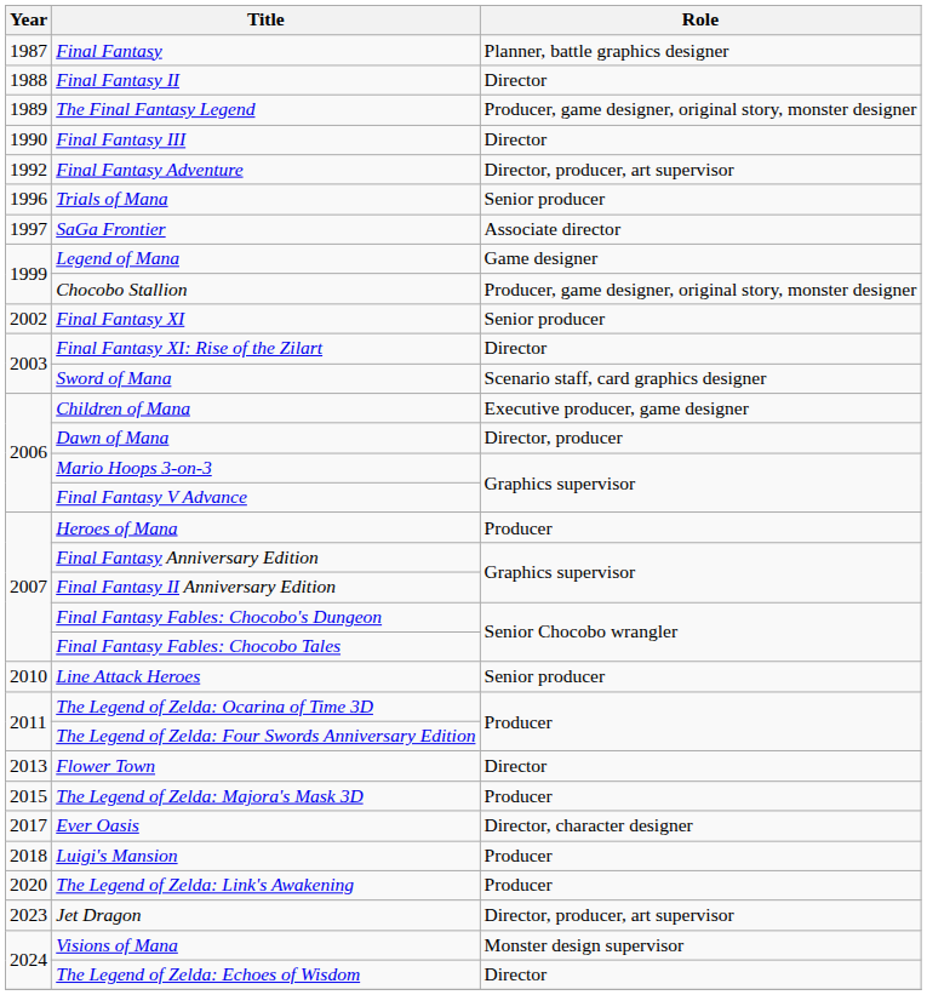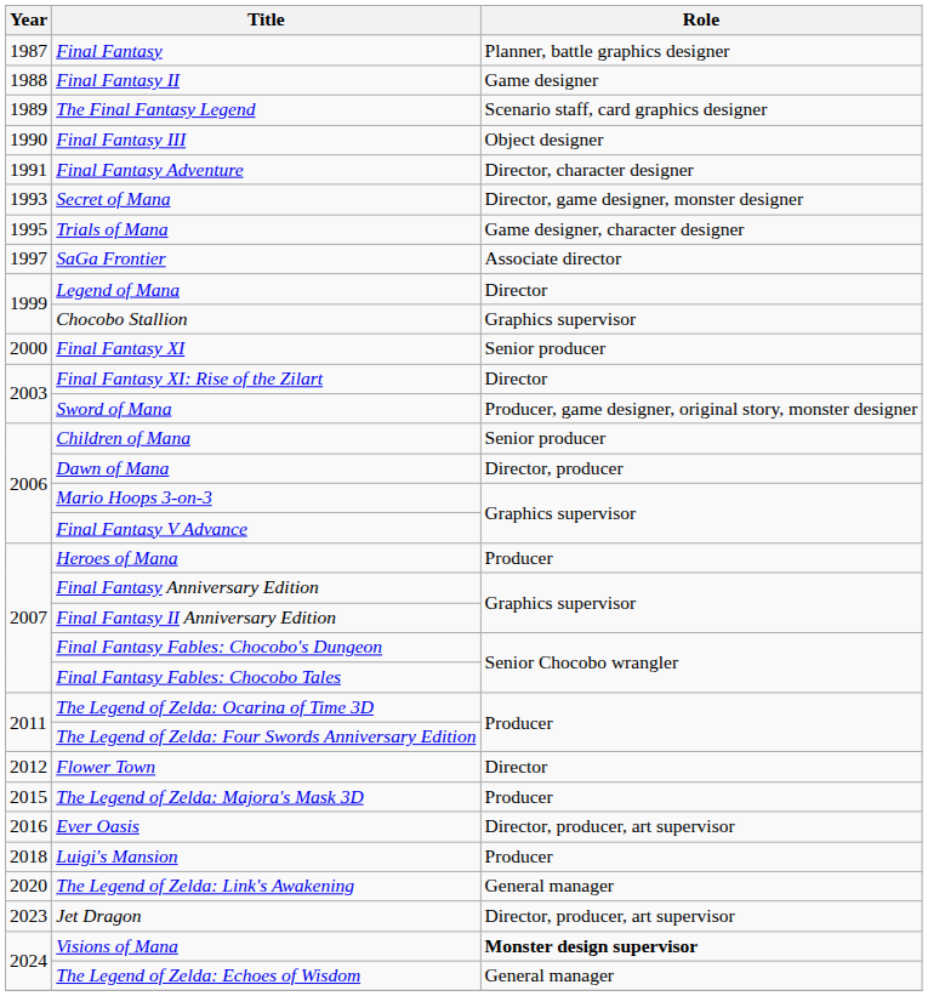Final Fantasy II | Role: Director -> Game designer
The Final Fantasy Legend | Role: Producer, game designer, original story, monster designer -> Scenario staff, card graphics designer
Final Fantasy III | Role: Director -> Object designer
Final Fantasy Adventure | Year: 1992 -> 1991
Final Fantasy Adventure | Role: Director, producer, art supervisor -> Director, character designer
+ row: 1993 | Secret of Mana | Director, game designer, monster designer
Trials of Mana | Year: 1996 -> 1995
Trials of Mana | Role: Senior producer -> Game designer, character designer
Legend of Mana | Role: Game designer -> Director
Chocobo Stallion | Role: Producer, game designer, original story, monster designer -> Graphics supervisor
Final Fantasy XI | Year: 2002 -> 2000
Sword of Mana | Role: Scenario staff, card graphics designer -> Producer, game designer, original story, monster designer
Children of Mana | Role: Executive producer, game designer -> Senior producer
- row: 2010 | Line Attack Heroes | Senior producer
Flower Town | Year: 2013 -> 2012
Ever Oasis | Year: 2017 -> 2016
Ever Oasis | Role: Director, character designer -> Director, producer, art supervisor
The Legend of Zelda: Link's Awakening | Role: Producer -> General manager
Visions of Mana | Role: normal -> bold
The Legend of Zelda: Echoes of Wisdom | Role: Director -> General manager
